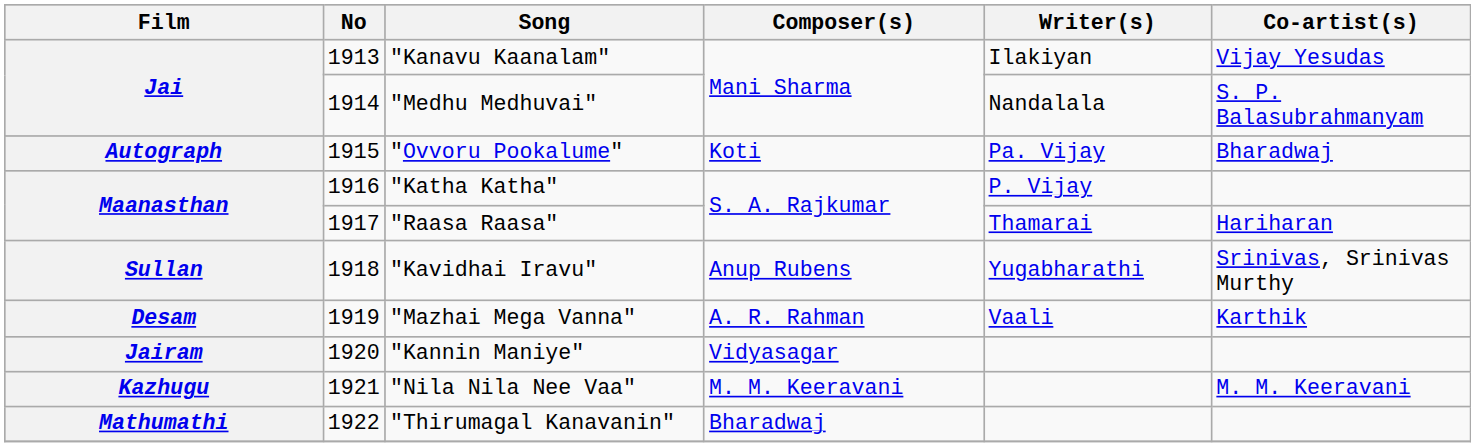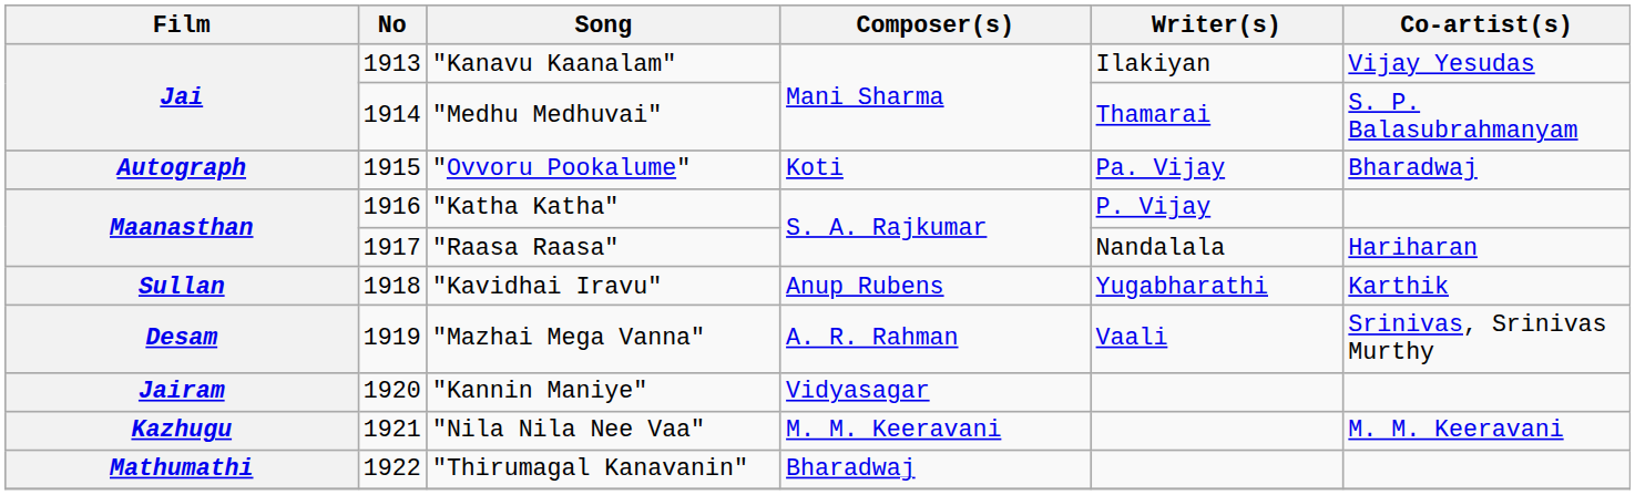"Medhu Medhuvai" | Writer(s): Nandalala -> Thamarai
"Raasa Raasa" | Writer(s): Thamarai -> Nandalala
"Kavidhai Iravu" | Co-artist(s): Srinivas, Srinivas Murthy -> Karthik
"Mazhai Mega Vanna" | Co-artist(s): Karthik -> Srinivas, Srinivas Murthy
